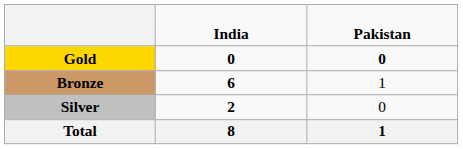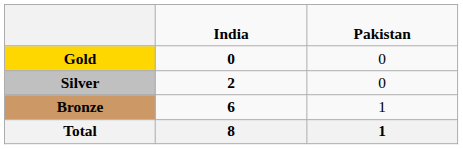Gold | column 3: bold -> normal
rows swapped: Silver <-> Bronze
